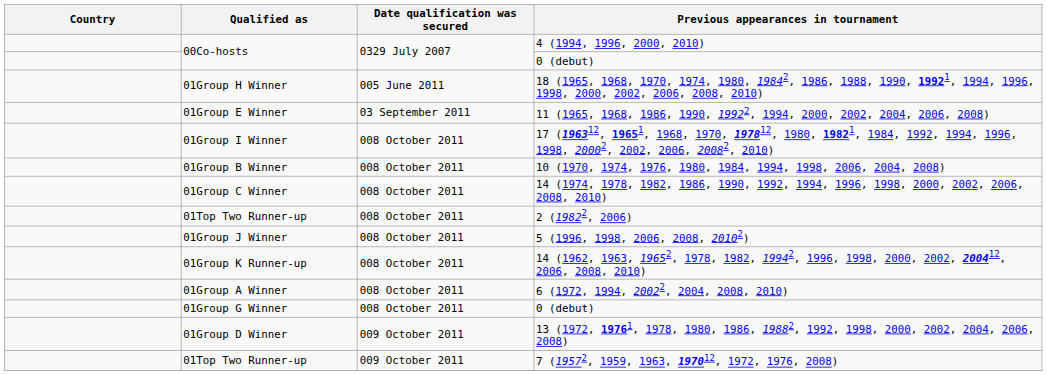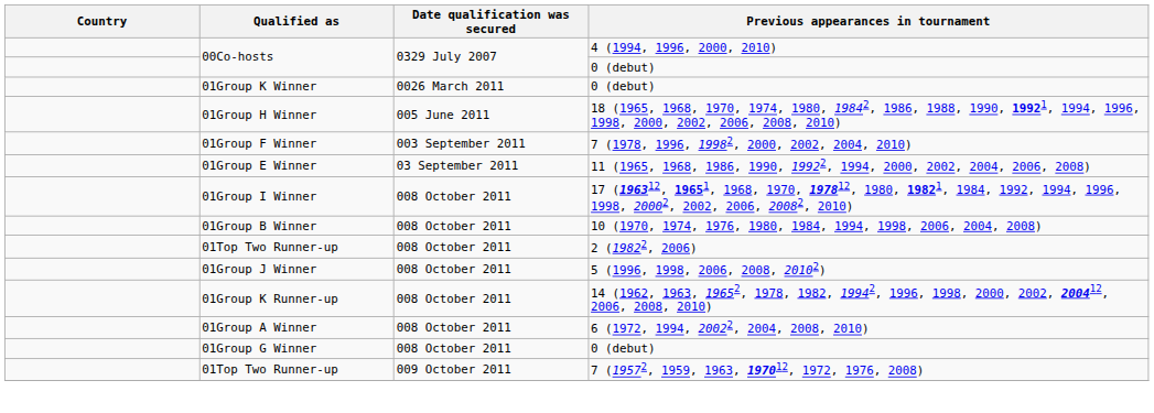+ row: 01Group K Winner | 0026 March 2011 | 0 (debut)
+ row: 01Group F Winner | 003 September 2011 | 7 (1978, 1996, 19982, 2000, 2002, 2004, 2010)
- row: 01Group C Winner | 008 October 2011 | 14 (1974, 1978, 1982, 1986, 1990, 1992, 1994, 1996, 1998, 2000, 2002, 2006, 2008, 2010)
- row: 01Group D Winner | 009 October 2011 | 13 (1972, 19761, 1978, 1980, 1986, 19882, 1992, 1998, 2000, 2002, 2004, 2006, 2008)
